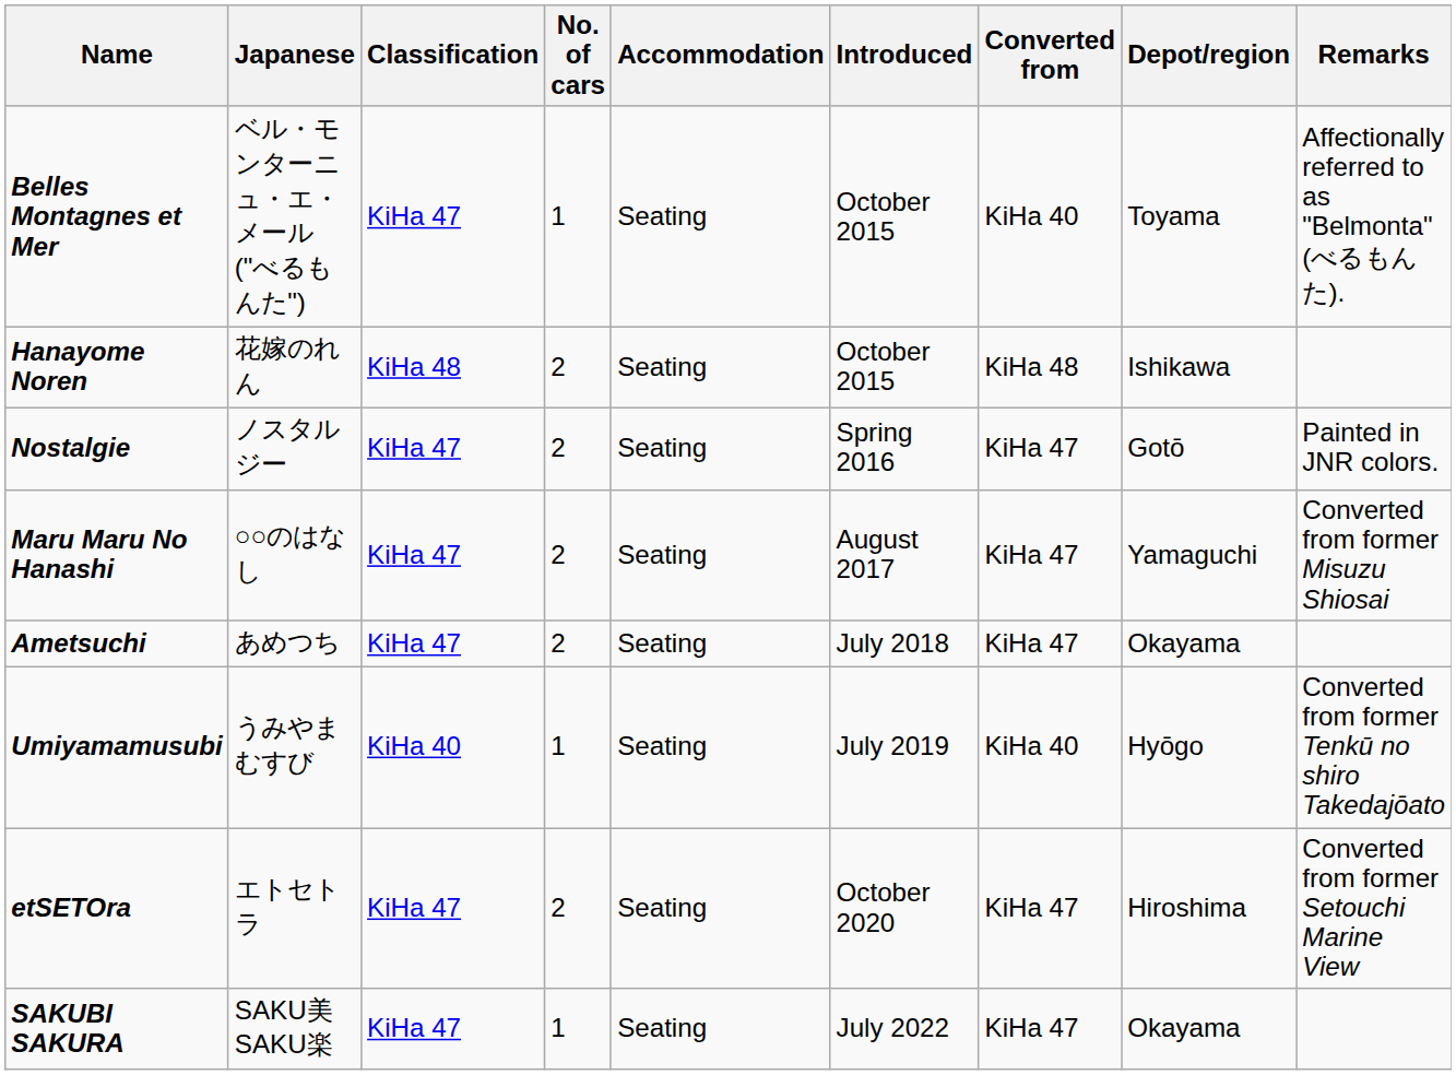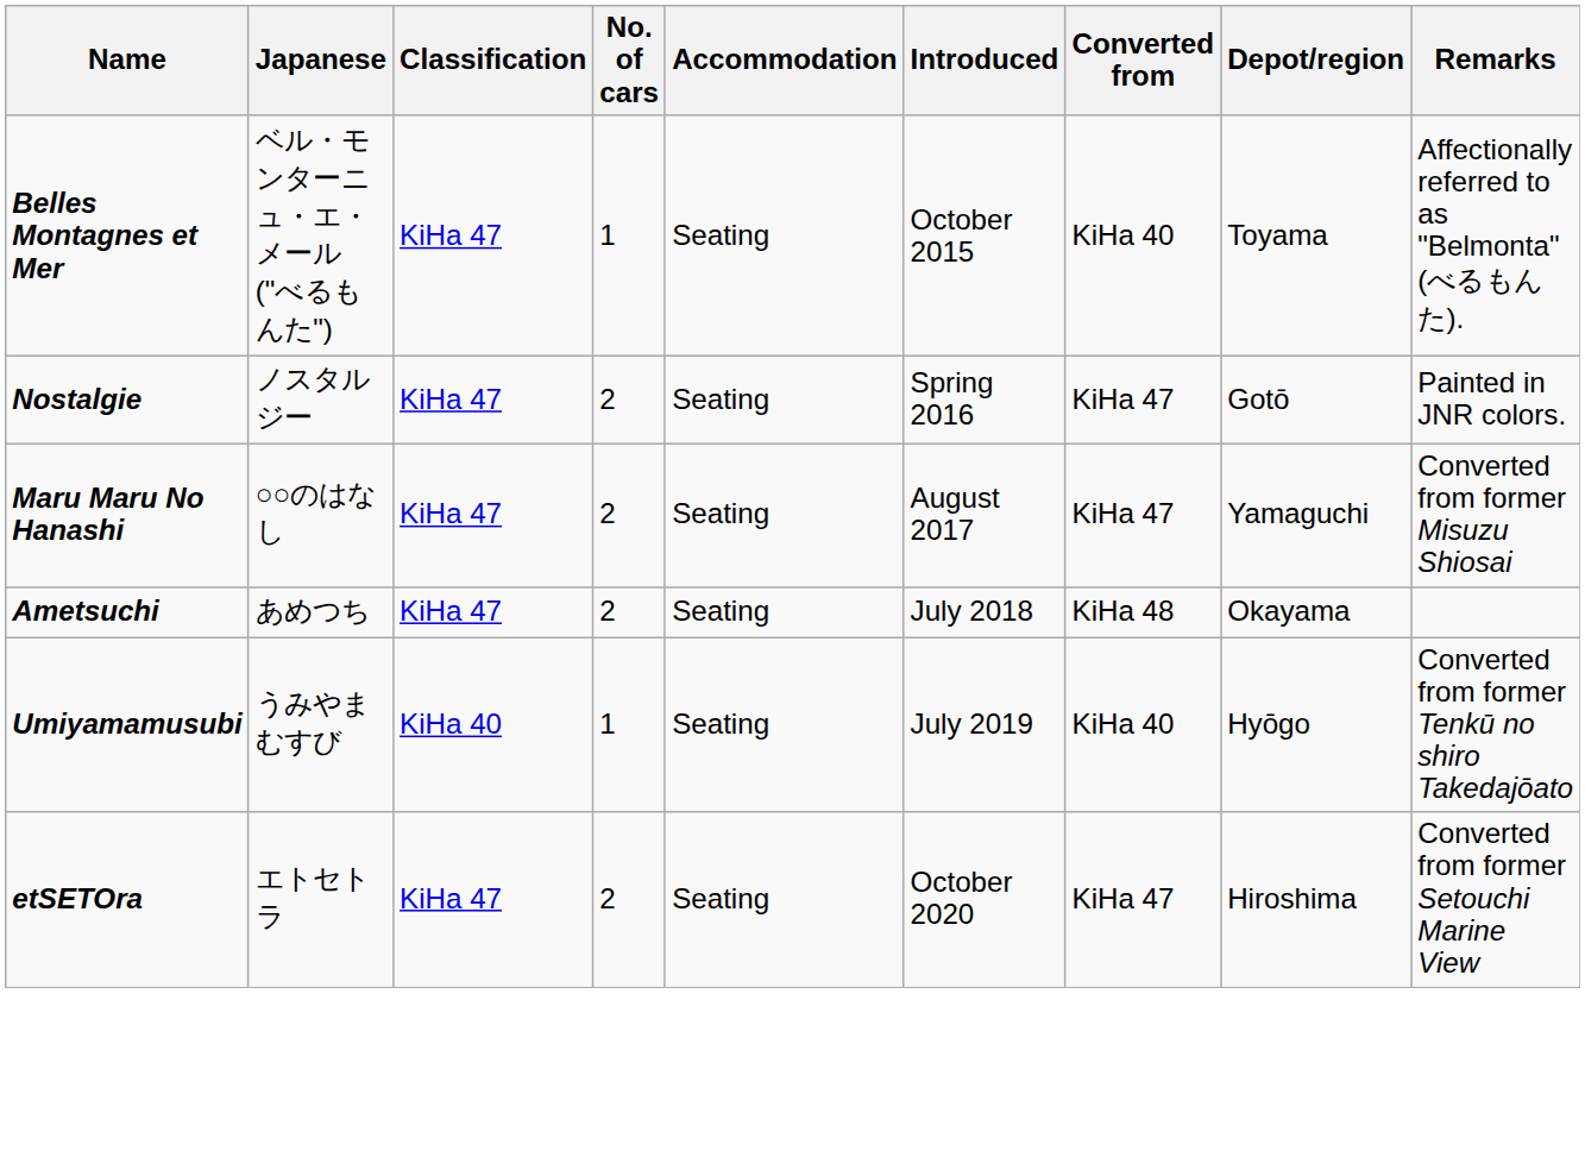- row: Hanayome Noren | 花嫁のれん | KiHa 48 | 2 | Seating | October 2015 | KiHa 48 | Ishikawa
Ametsuchi | Converted from: KiHa 47 -> KiHa 48
- row: SAKUBI SAKURA | SAKU美SAKU楽 | KiHa 47 | 1 | Seating | July 2022 | KiHa 47 | Okayama
